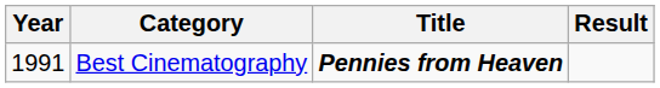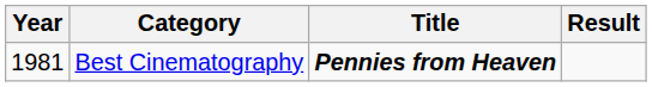Best Cinematography | Year: 1991 -> 1981
